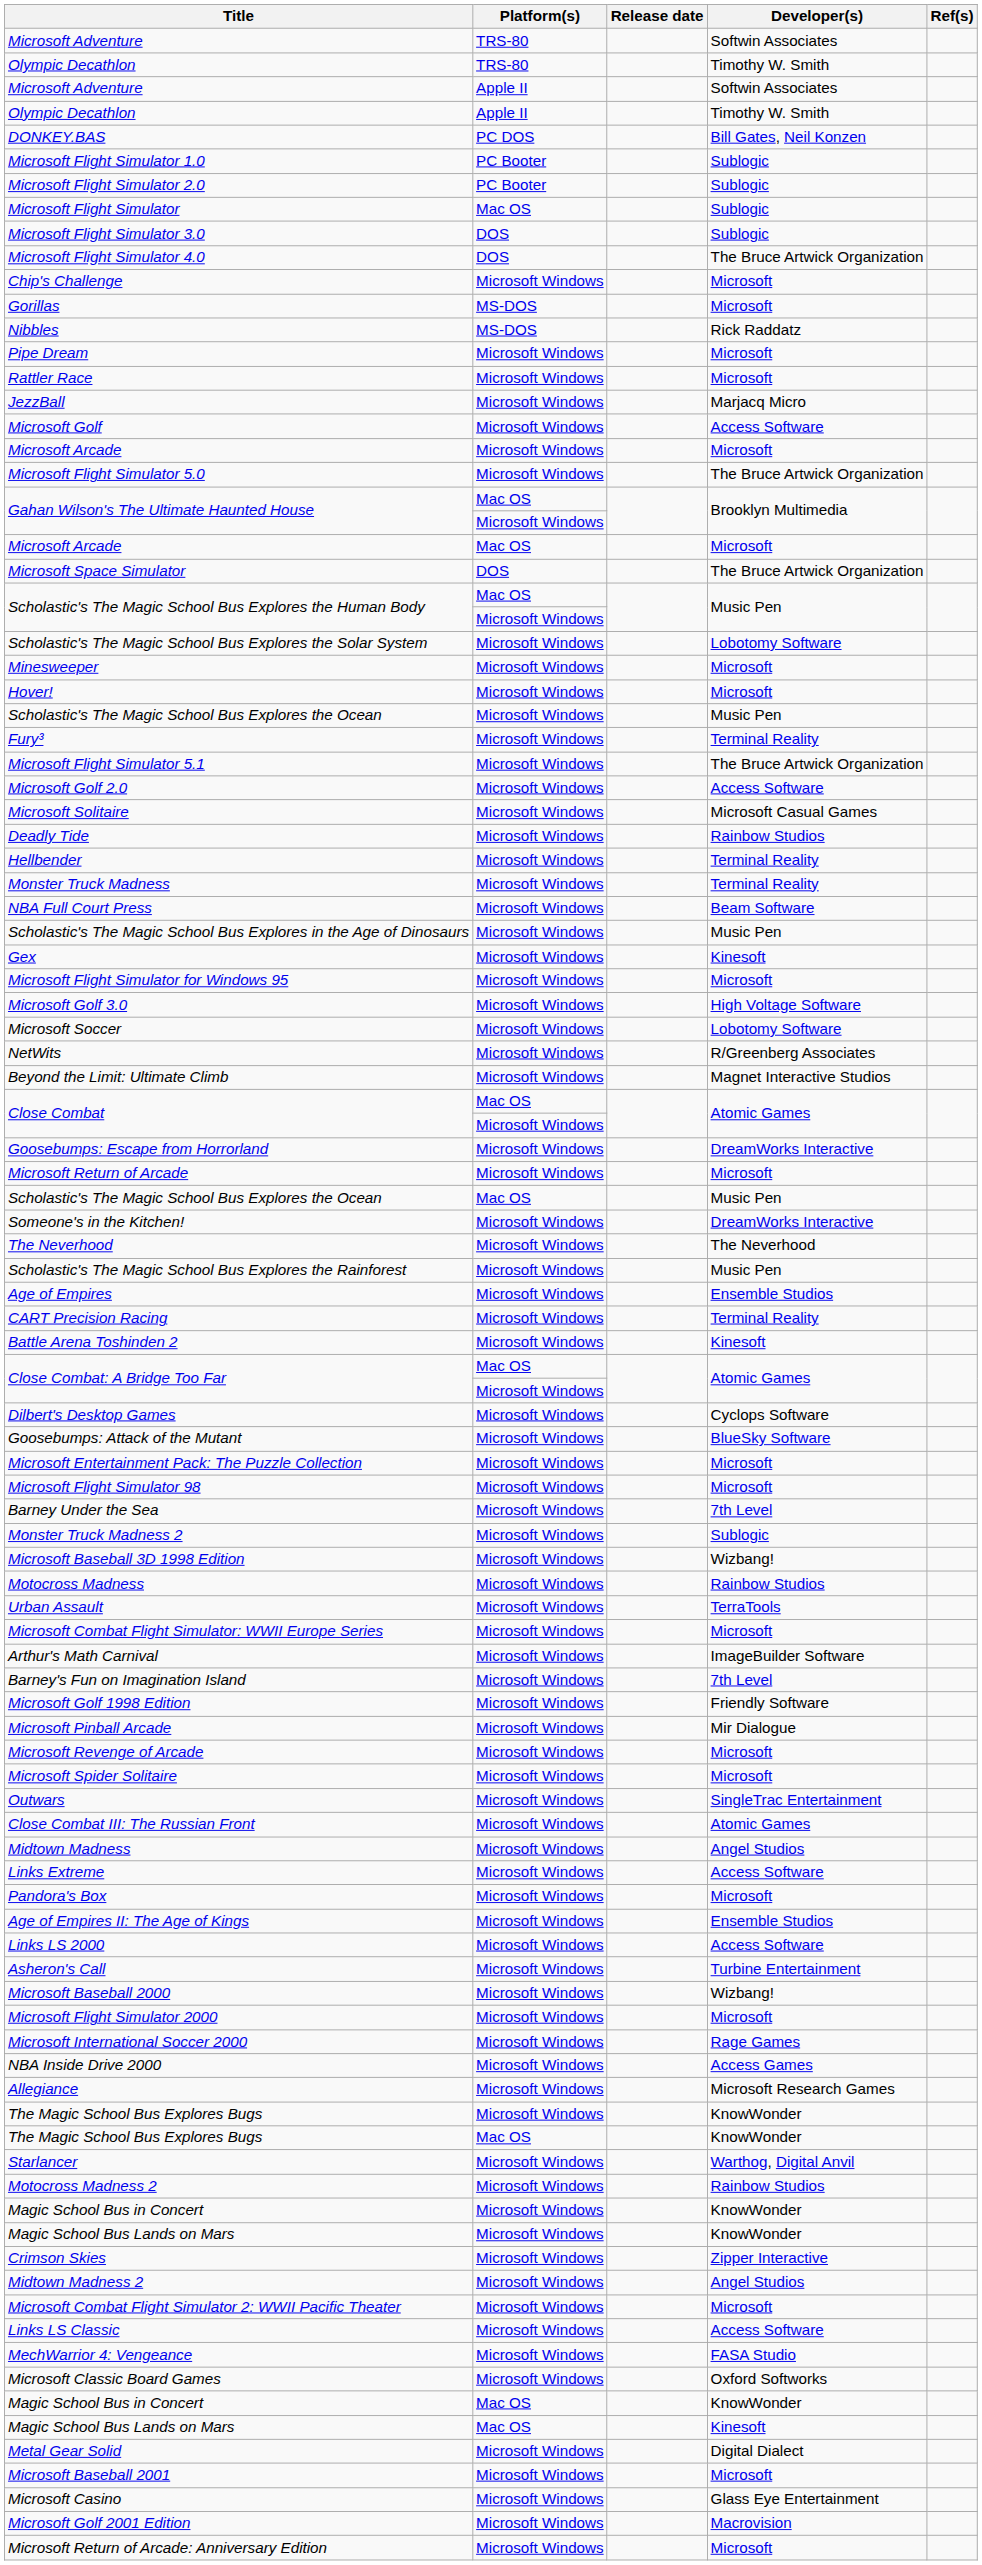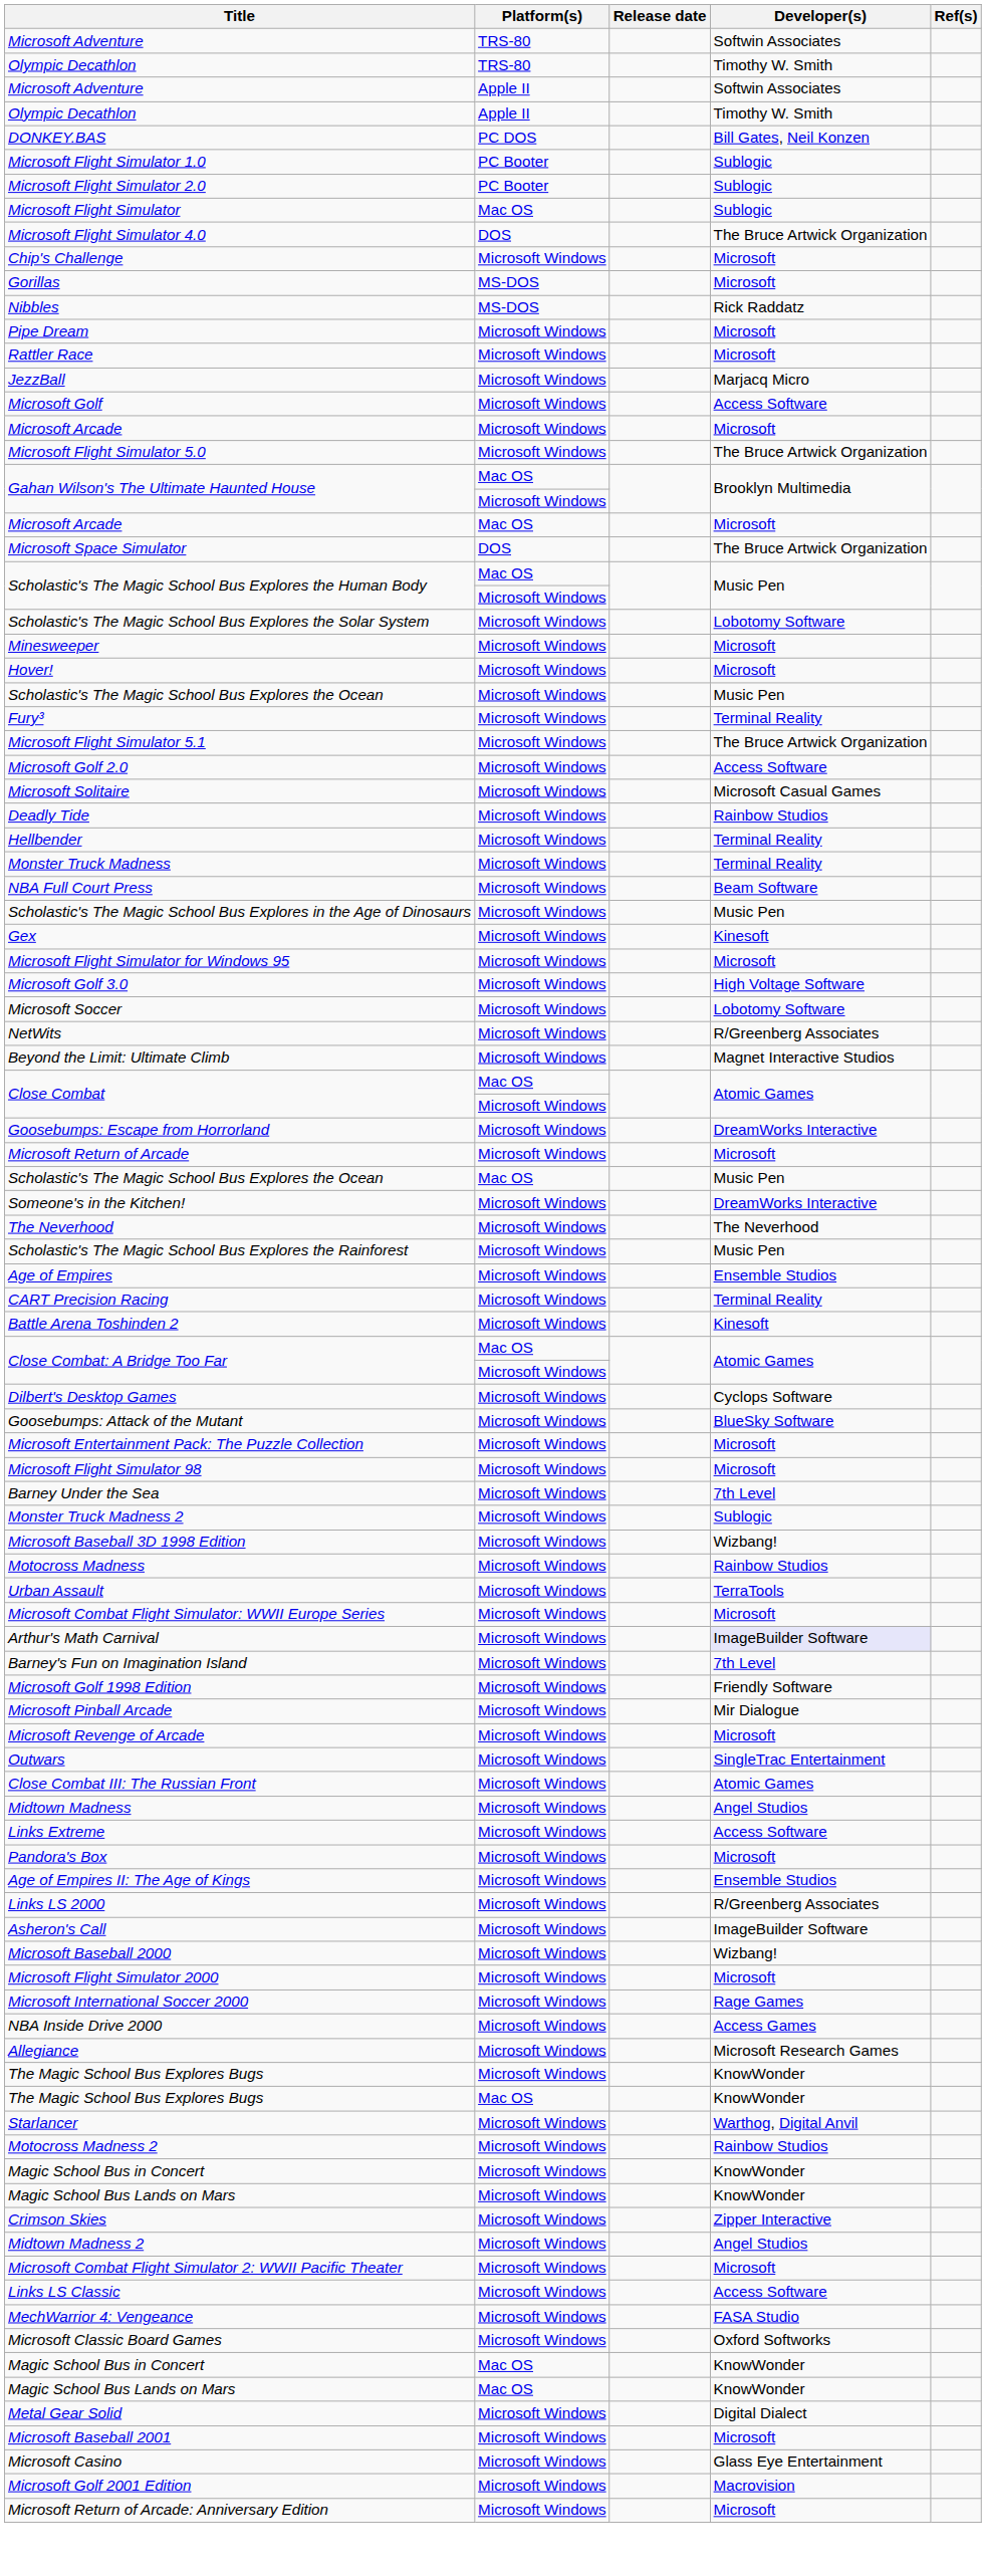- row: Microsoft Flight Simulator 3.0 | DOS | Sublogic
Arthur's Math Carnival | Developer(s): no background -> lavender background
- row: Microsoft Spider Solitaire | Microsoft Windows | Microsoft
Links LS 2000 | Developer(s): Access Software -> R/Greenberg Associates
Asheron's Call | Developer(s): Turbine Entertainment -> ImageBuilder Software
Magic School Bus Lands on Mars / Mac OS | Developer(s): Kinesoft -> KnowWonder
